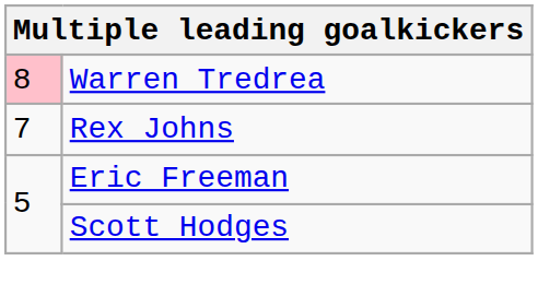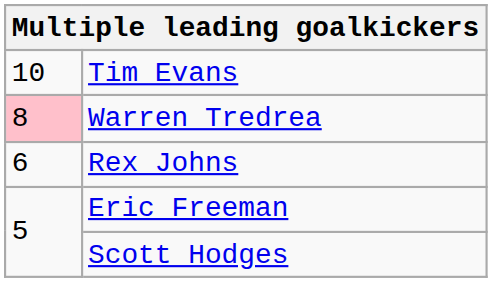+ row: 10 | Tim Evans
Rex Johns | column 1: 7 -> 6
